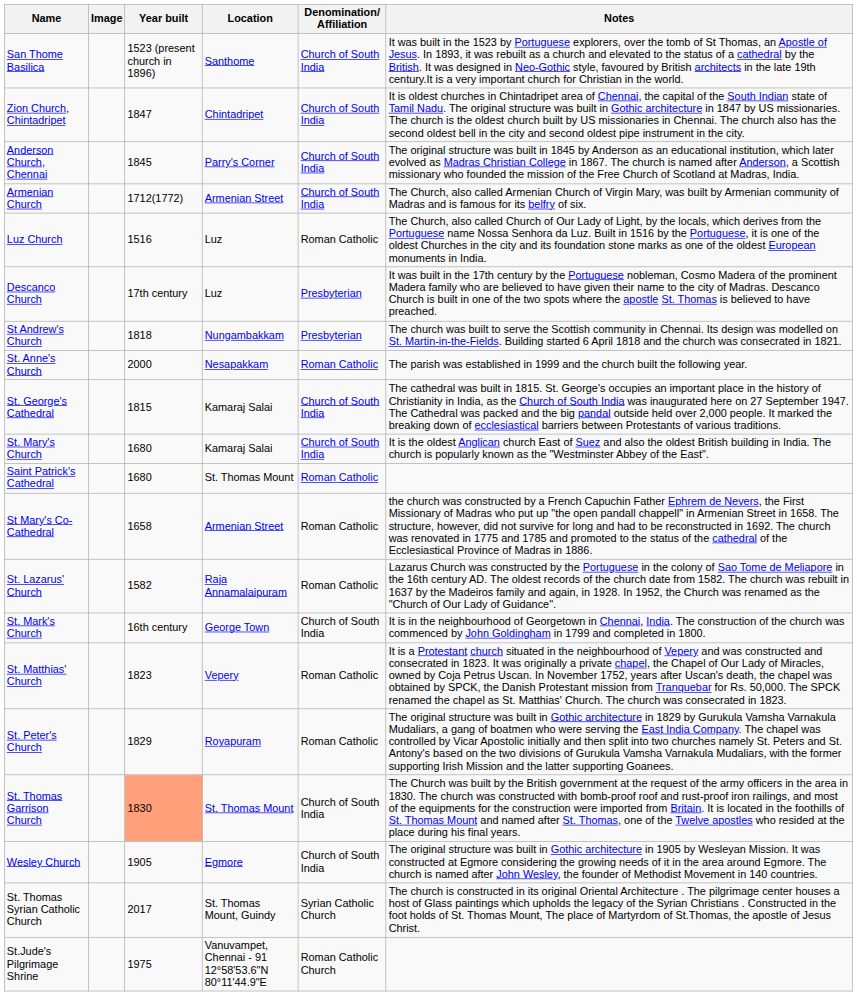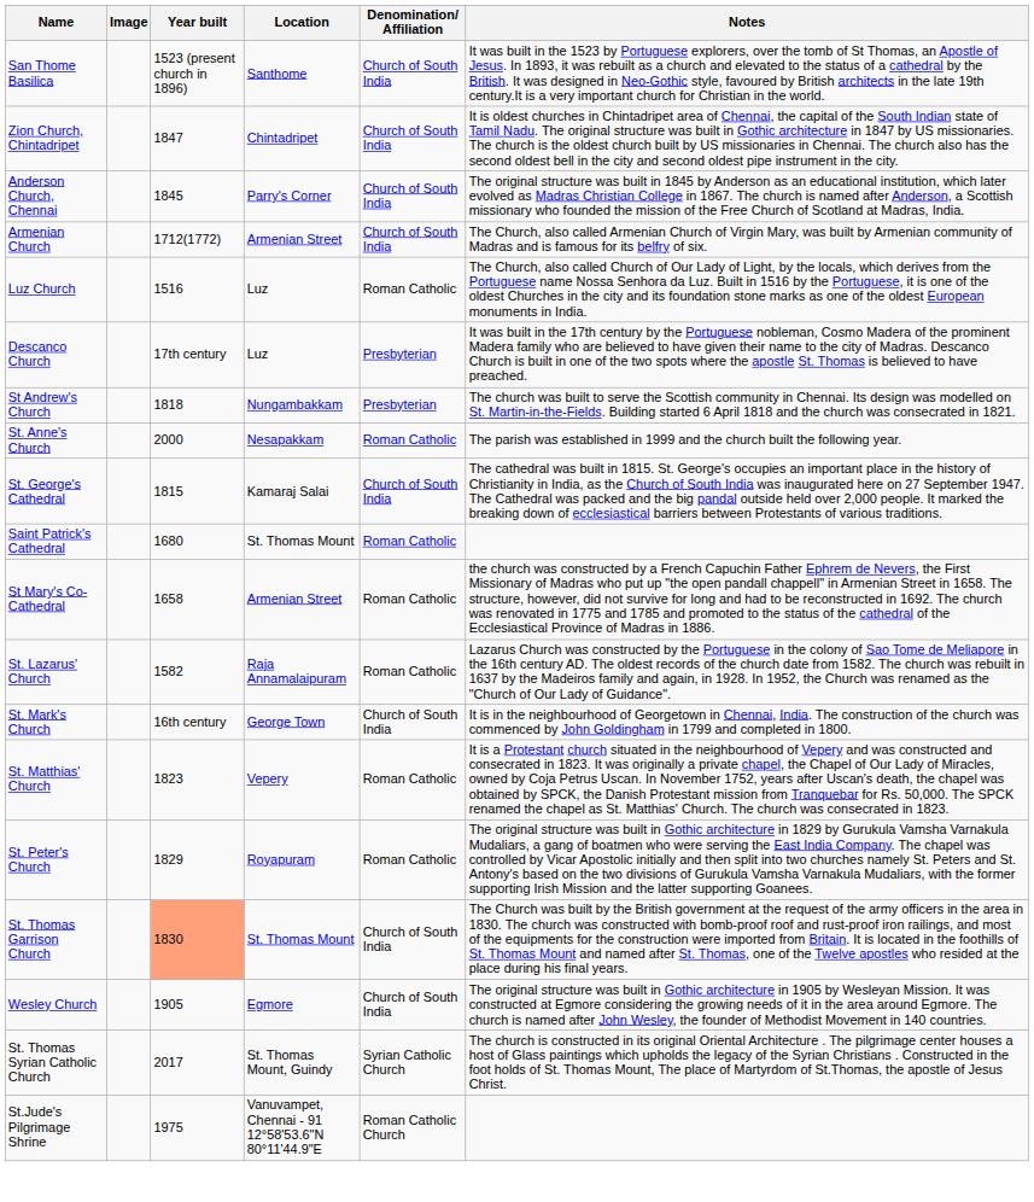- row: St. Mary's Church | 1680 | Kamaraj Salai | Church of South India | It is the oldest Anglican church East of Suez and also the oldest British building in India. The church is popularly known as the "Westminster Abbey of the East".
